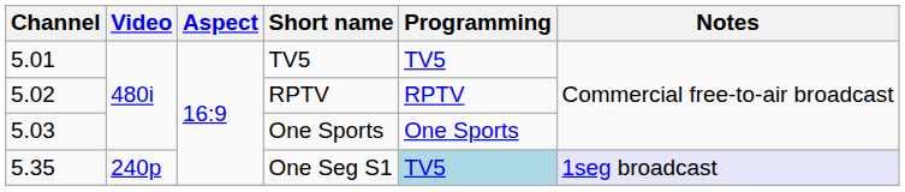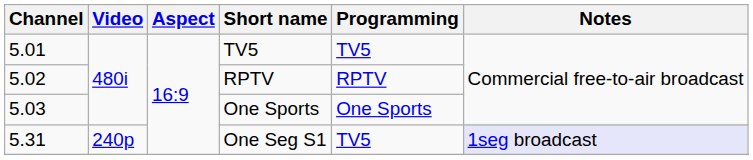One Seg S1 | Channel: 5.35 -> 5.31
One Seg S1 | Programming: lightblue background -> no background
